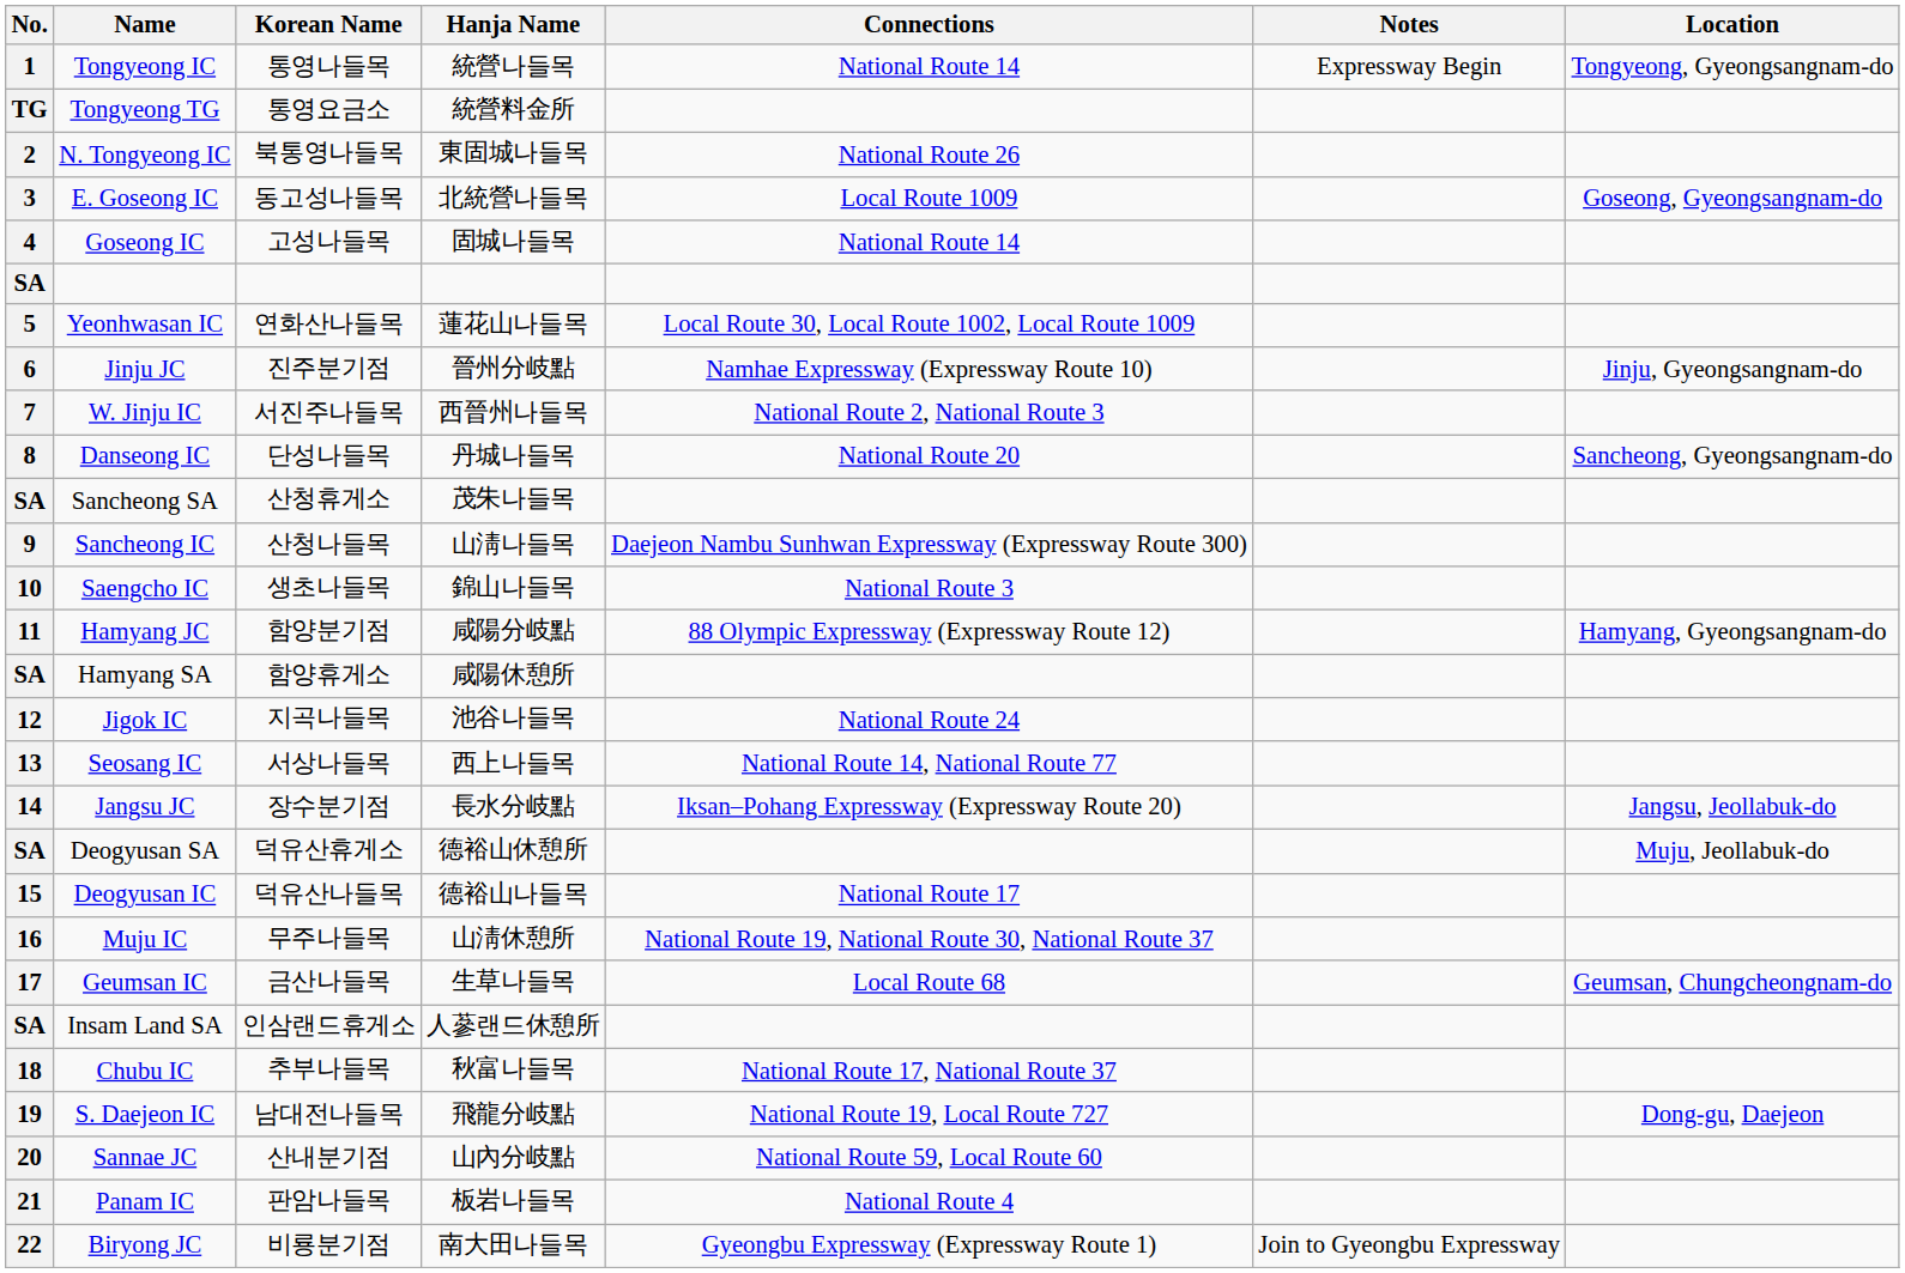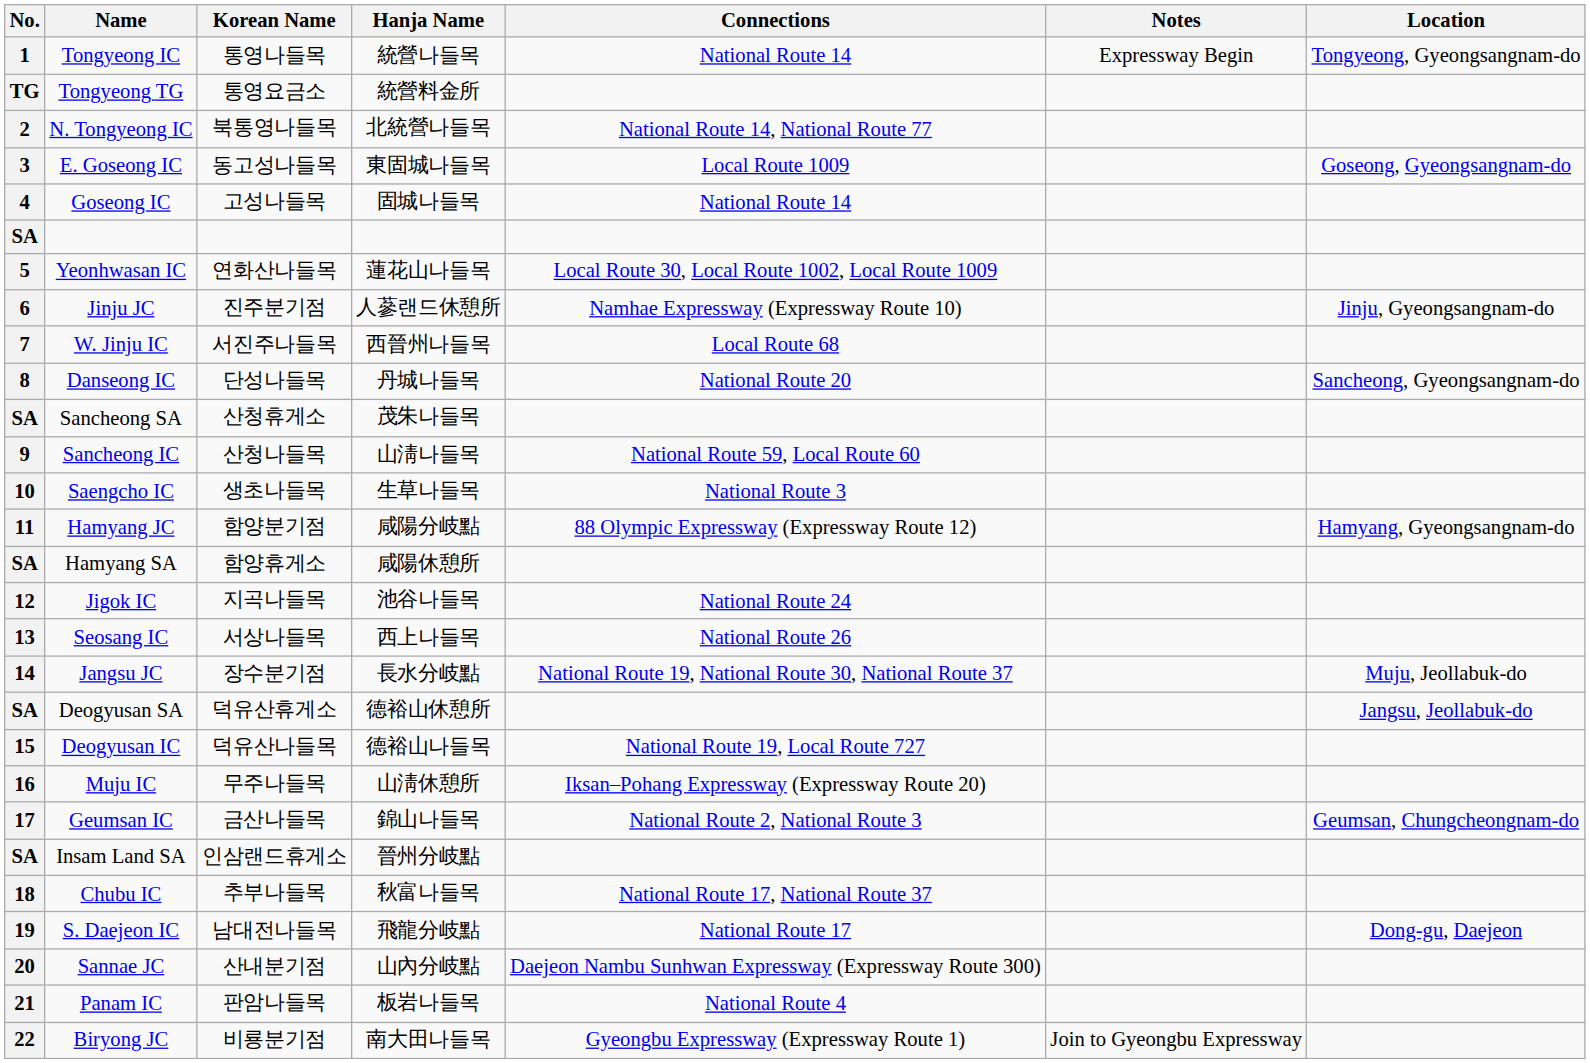N. Tongyeong IC | Hanja Name: 東固城나들목 -> 北統營나들목
N. Tongyeong IC | Connections: National Route 26 -> National Route 14, National Route 77
E. Goseong IC | Hanja Name: 北統營나들목 -> 東固城나들목
Jinju JC | Hanja Name: 晉州分岐點 -> 人蔘랜드休憩所
W. Jinju IC | Connections: National Route 2, National Route 3 -> Local Route 68
Sancheong IC | Connections: Daejeon Nambu Sunhwan Expressway (Expressway Route 300) -> National Route 59, Local Route 60
Saengcho IC | Hanja Name: 錦山나들목 -> 生草나들목
Seosang IC | Connections: National Route 14, National Route 77 -> National Route 26
Jangsu JC | Connections: Iksan–Pohang Expressway (Expressway Route 20) -> National Route 19, National Route 30, National Route 37
Jangsu JC | Location: Jangsu, Jeollabuk-do -> Muju, Jeollabuk-do
Deogyusan SA | Location: Muju, Jeollabuk-do -> Jangsu, Jeollabuk-do
Deogyusan IC | Connections: National Route 17 -> National Route 19, Local Route 727
Muju IC | Connections: National Route 19, National Route 30, National Route 37 -> Iksan–Pohang Expressway (Expressway Route 20)
Geumsan IC | Hanja Name: 生草나들목 -> 錦山나들목
Geumsan IC | Connections: Local Route 68 -> National Route 2, National Route 3
Insam Land SA | Hanja Name: 人蔘랜드休憩所 -> 晉州分岐點
S. Daejeon IC | Connections: National Route 19, Local Route 727 -> National Route 17
Sannae JC | Connections: National Route 59, Local Route 60 -> Daejeon Nambu Sunhwan Expressway (Expressway Route 300)
